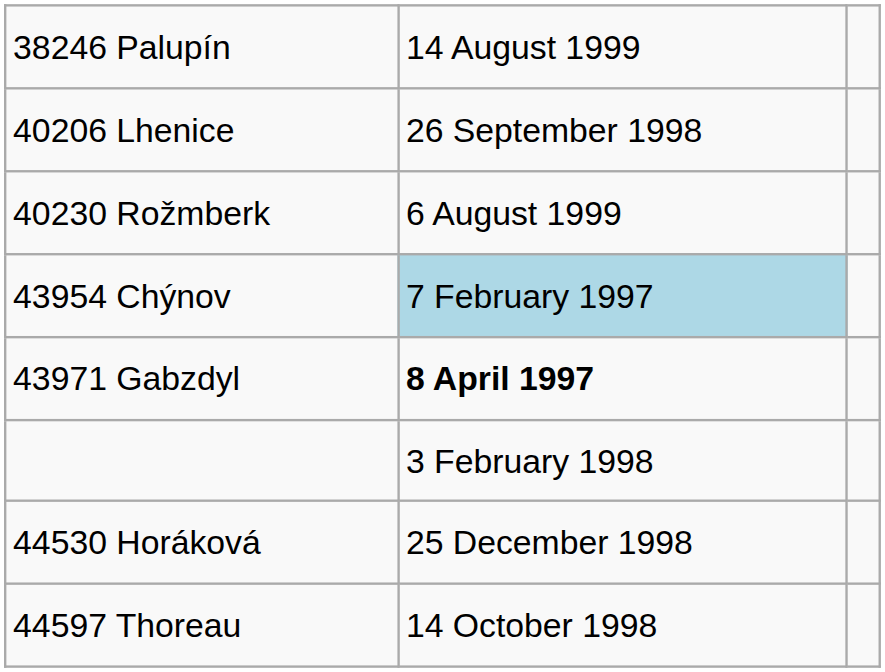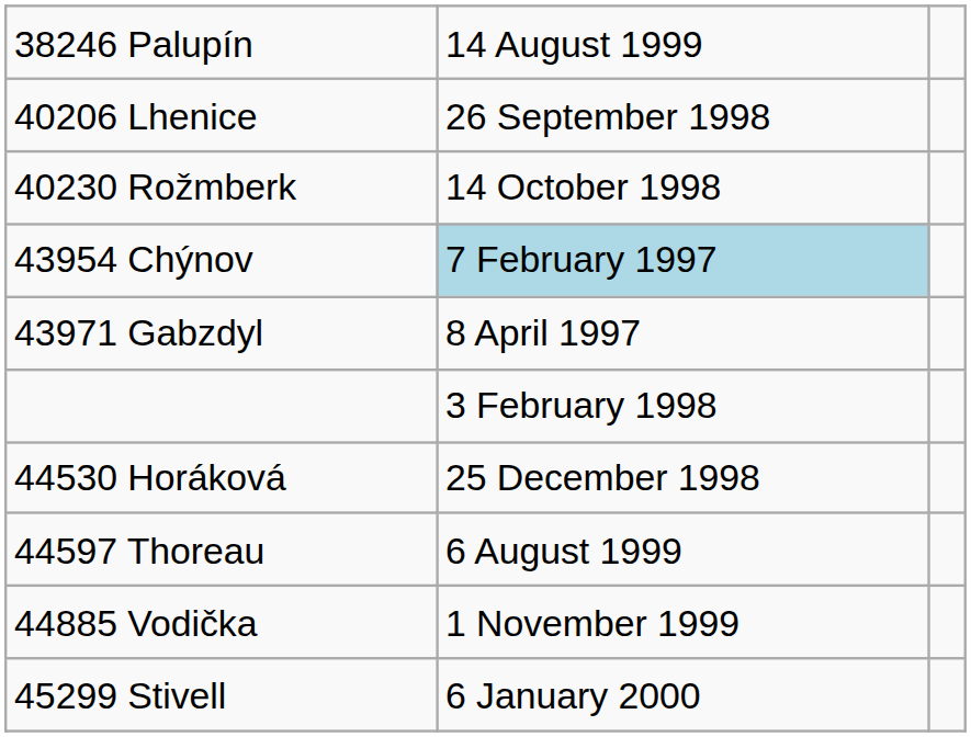40230 Rožmberk | column 2: 6 August 1999 -> 14 October 1998
43971 Gabzdyl | column 2: bold -> normal
44597 Thoreau | column 2: 14 October 1998 -> 6 August 1999
+ row: 44885 Vodička | 1 November 1999
+ row: 45299 Stivell | 6 January 2000
